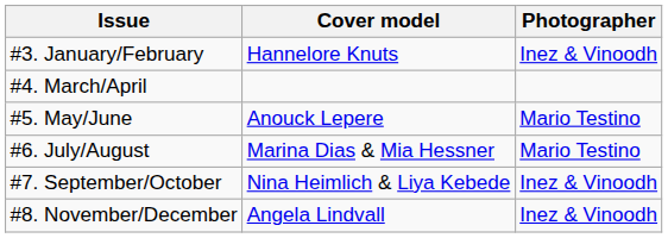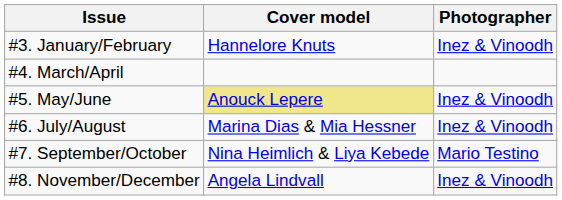#5. May/June | Cover model: no background -> khaki background
#5. May/June | Photographer: Mario Testino -> Inez & Vinoodh
#6. July/August | Photographer: Mario Testino -> Inez & Vinoodh
#7. September/October | Photographer: Inez & Vinoodh -> Mario Testino
